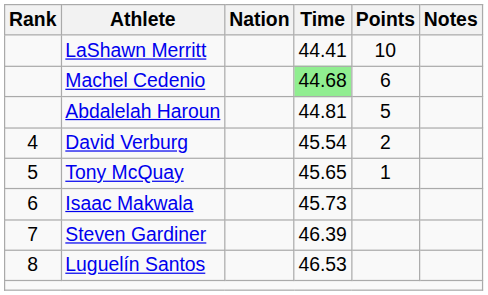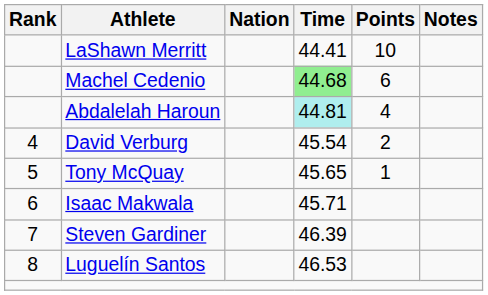Abdalelah Haroun | Time: no background -> paleturquoise background
Abdalelah Haroun | Points: 5 -> 4
Isaac Makwala | Time: 45.73 -> 45.71
